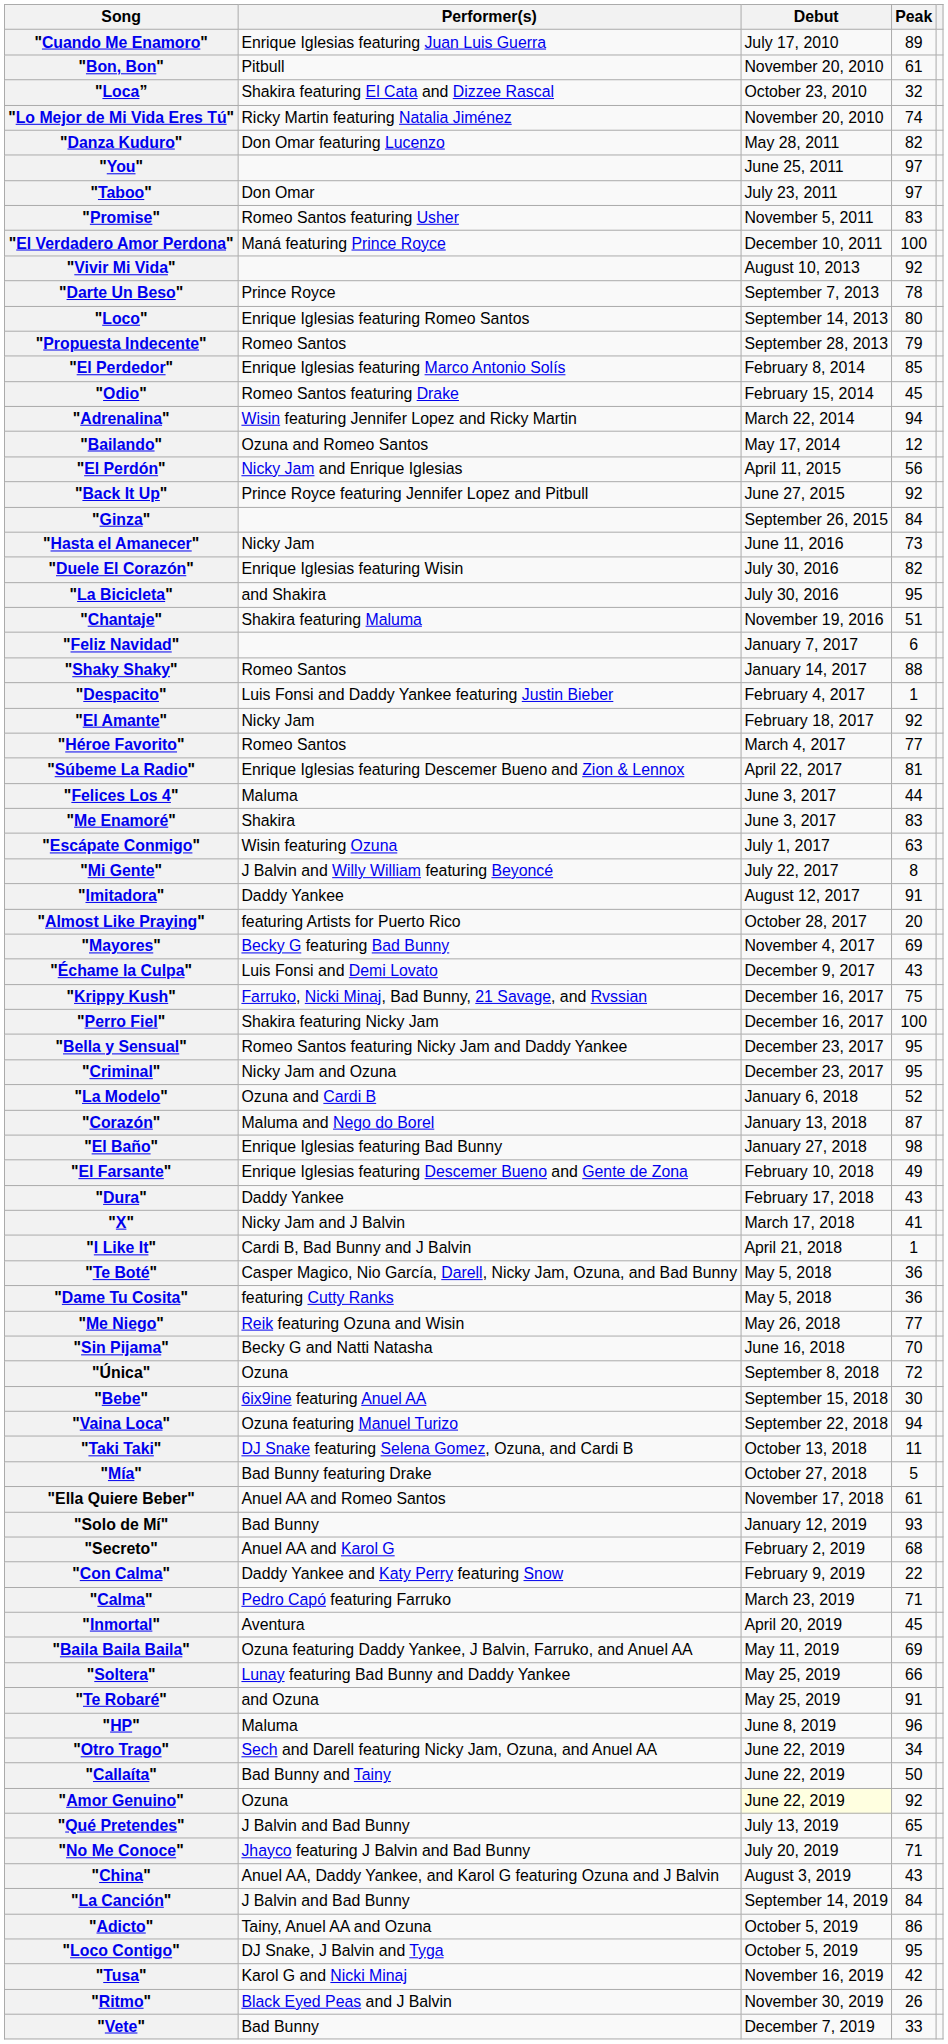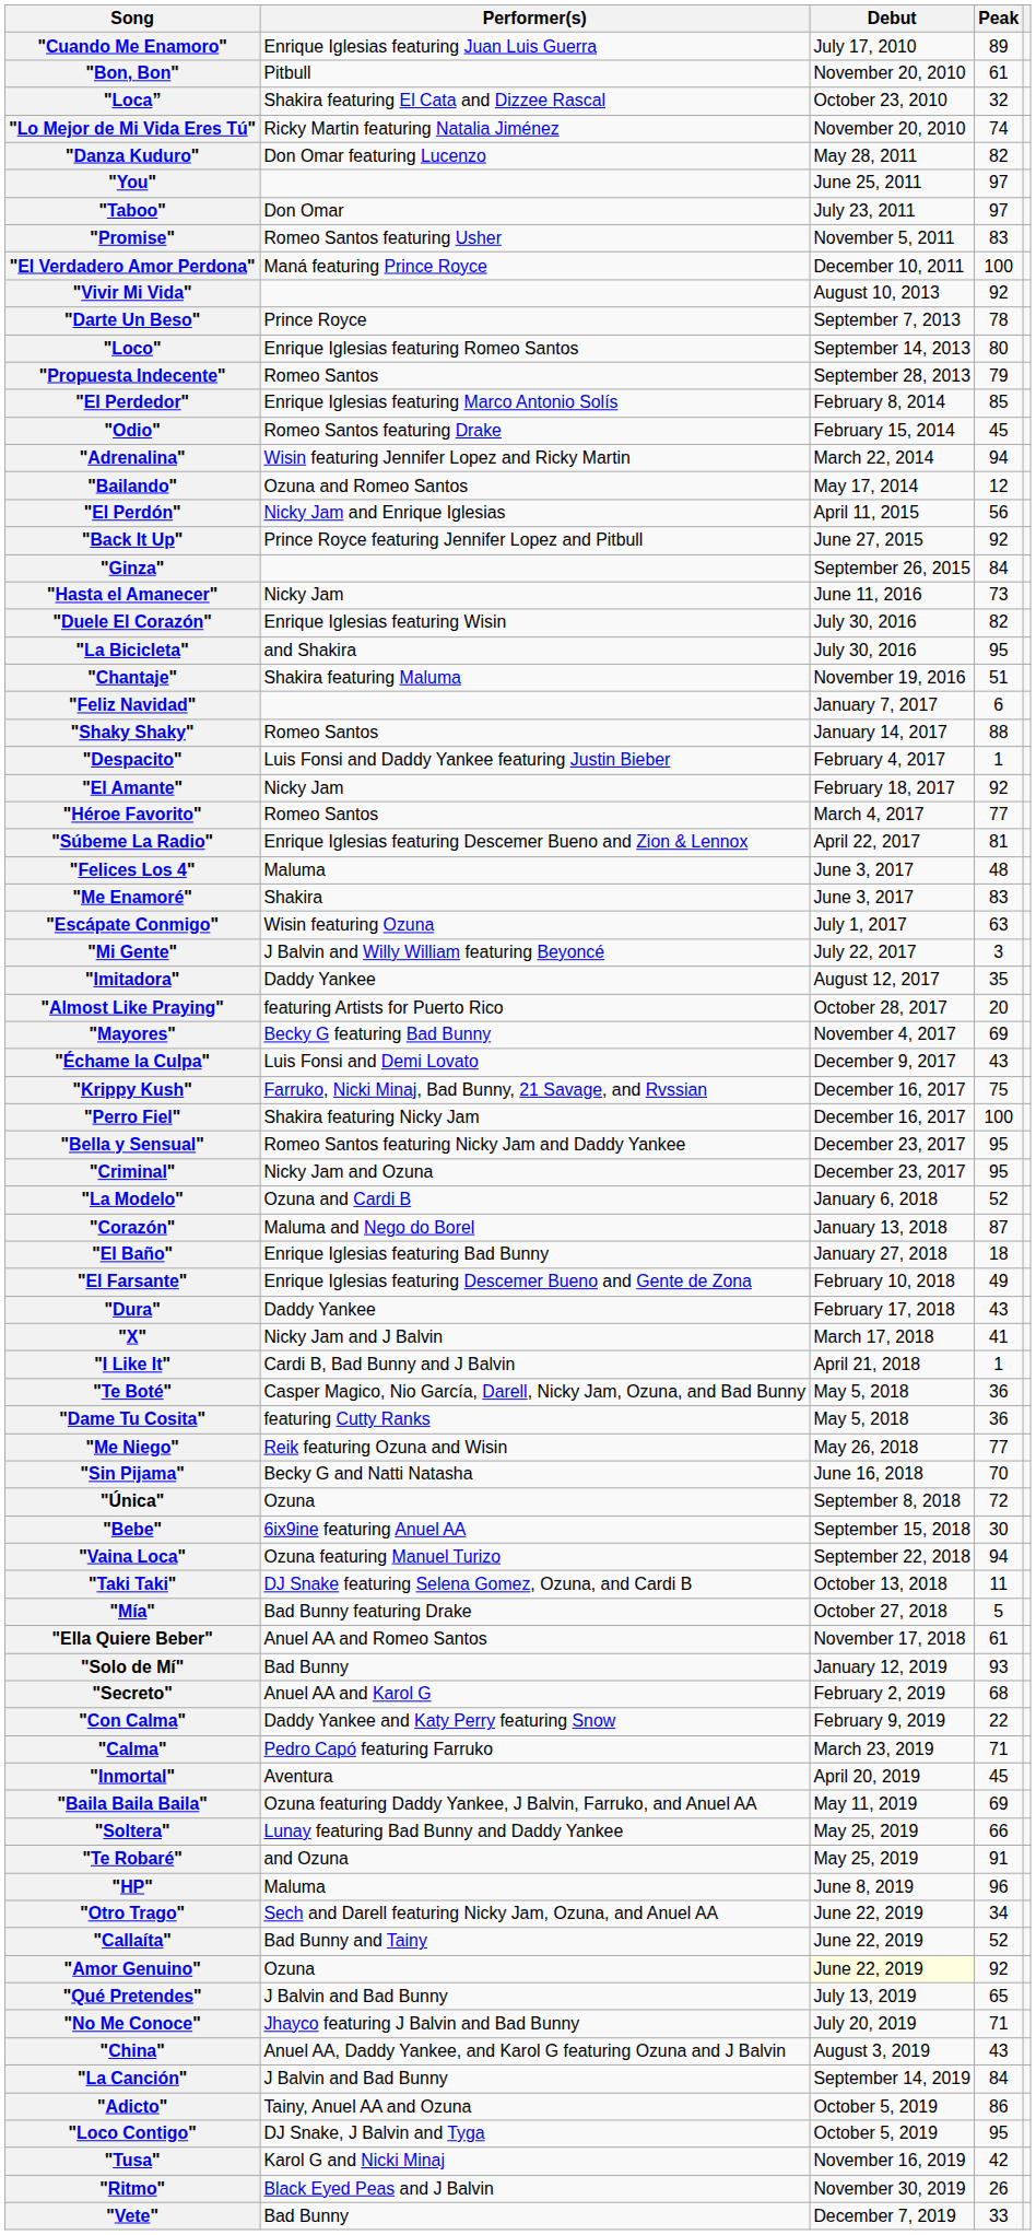"Felices Los 4" | Peak: 44 -> 48
"Mi Gente" | Peak: 8 -> 3
"Imitadora" | Peak: 91 -> 35
"El Baño" | Peak: 98 -> 18
"Callaíta" | Peak: 50 -> 52
